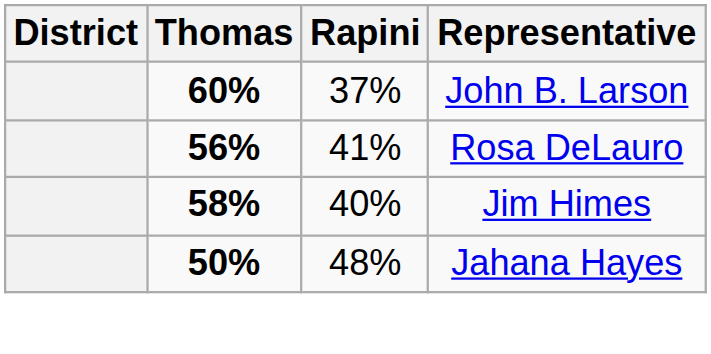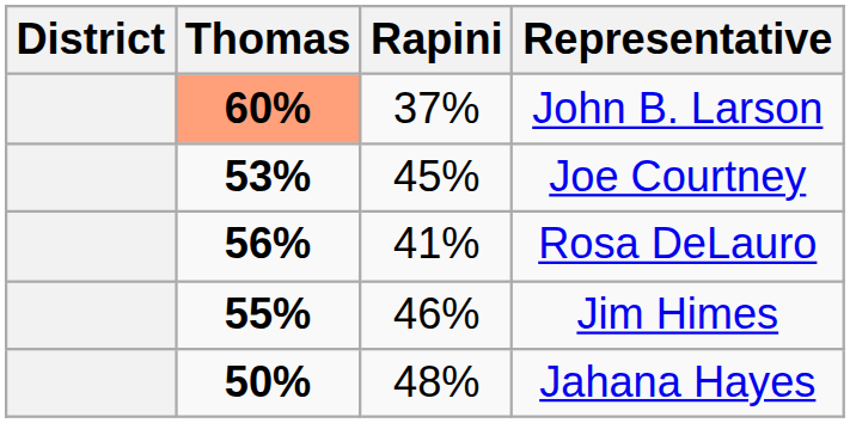John B. Larson | Thomas: no background -> lightsalmon background
+ row: 53% | 45% | Joe Courtney
Jim Himes | Thomas: 58% -> 55%
Jim Himes | Rapini: 40% -> 46%
